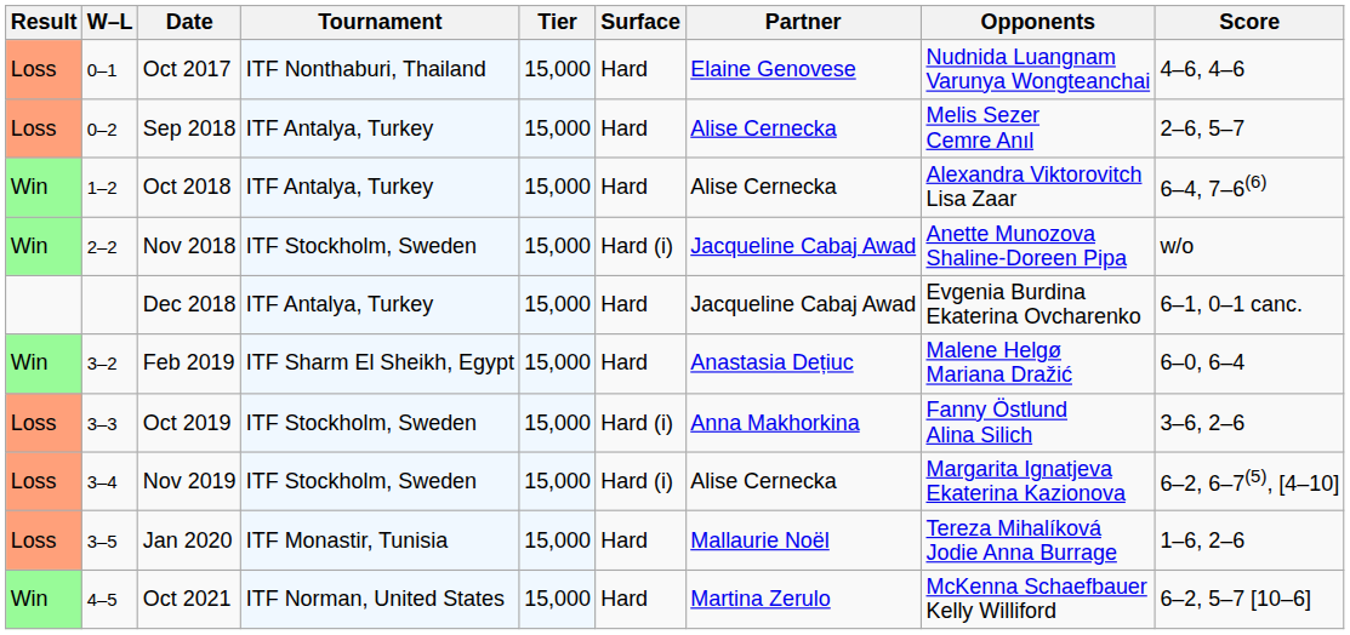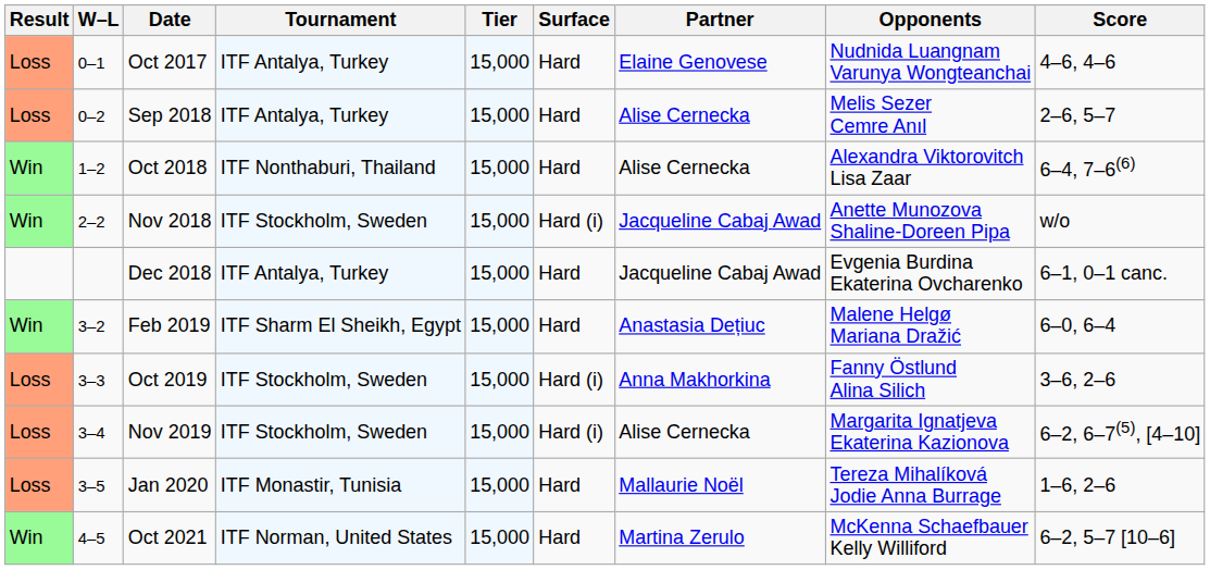Oct 2017 | Tournament: ITF Nonthaburi, Thailand -> ITF Antalya, Turkey
Oct 2018 | Tournament: ITF Antalya, Turkey -> ITF Nonthaburi, Thailand
